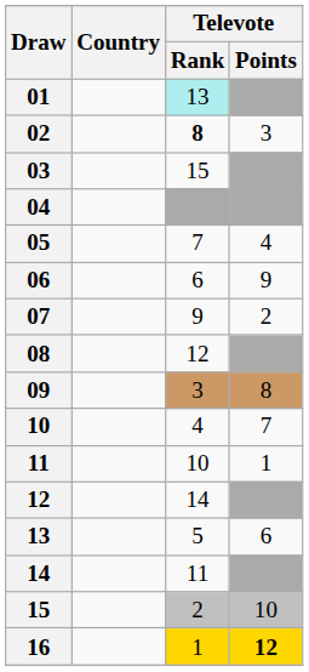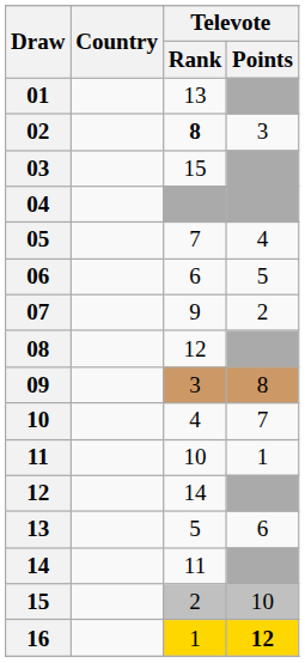01 | Televote / Rank: paleturquoise background -> no background
06 | Televote / Points: 9 -> 5
